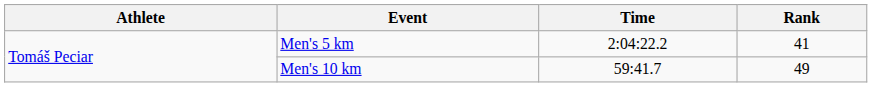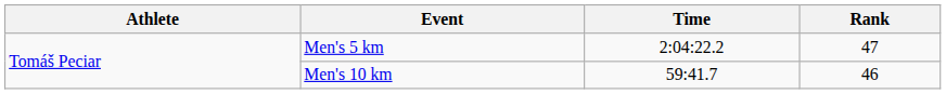Men's 5 km | Rank: 41 -> 47
Men's 10 km | Rank: 49 -> 46
